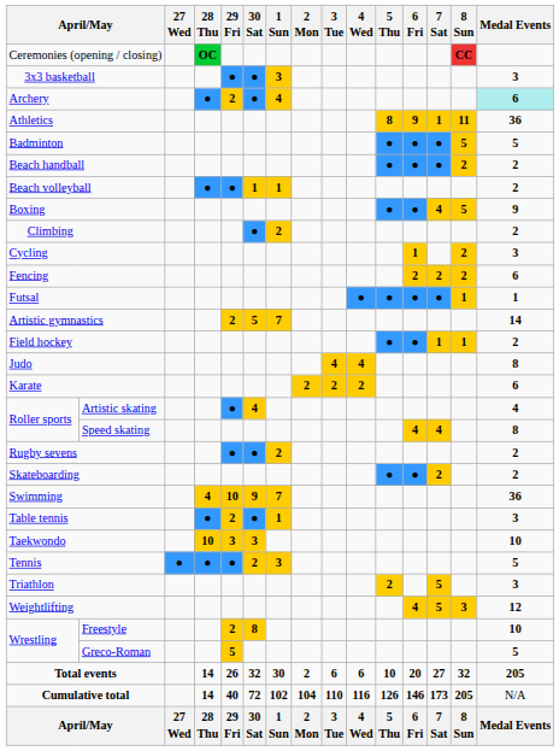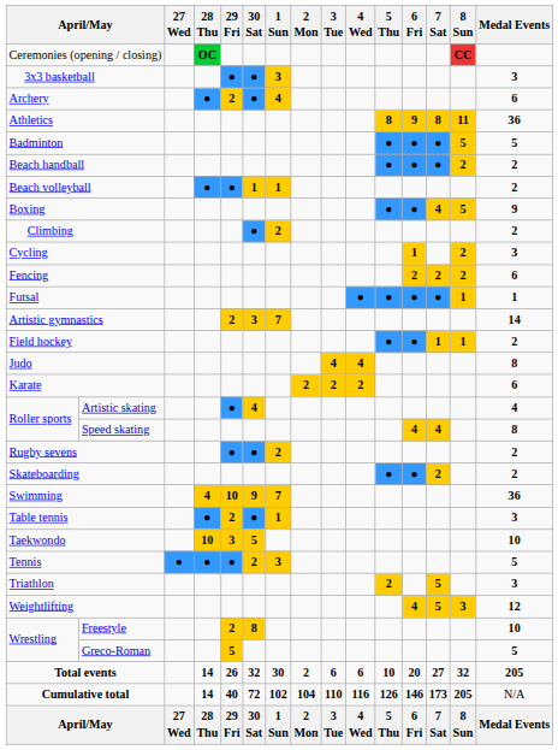Archery | Medal Events: paleturquoise background -> no background
Athletics | 7 Sat: 1 -> 8
Artistic gymnastics | 30 Sat: 5 -> 3
Taekwondo | 30 Sat: 3 -> 5
